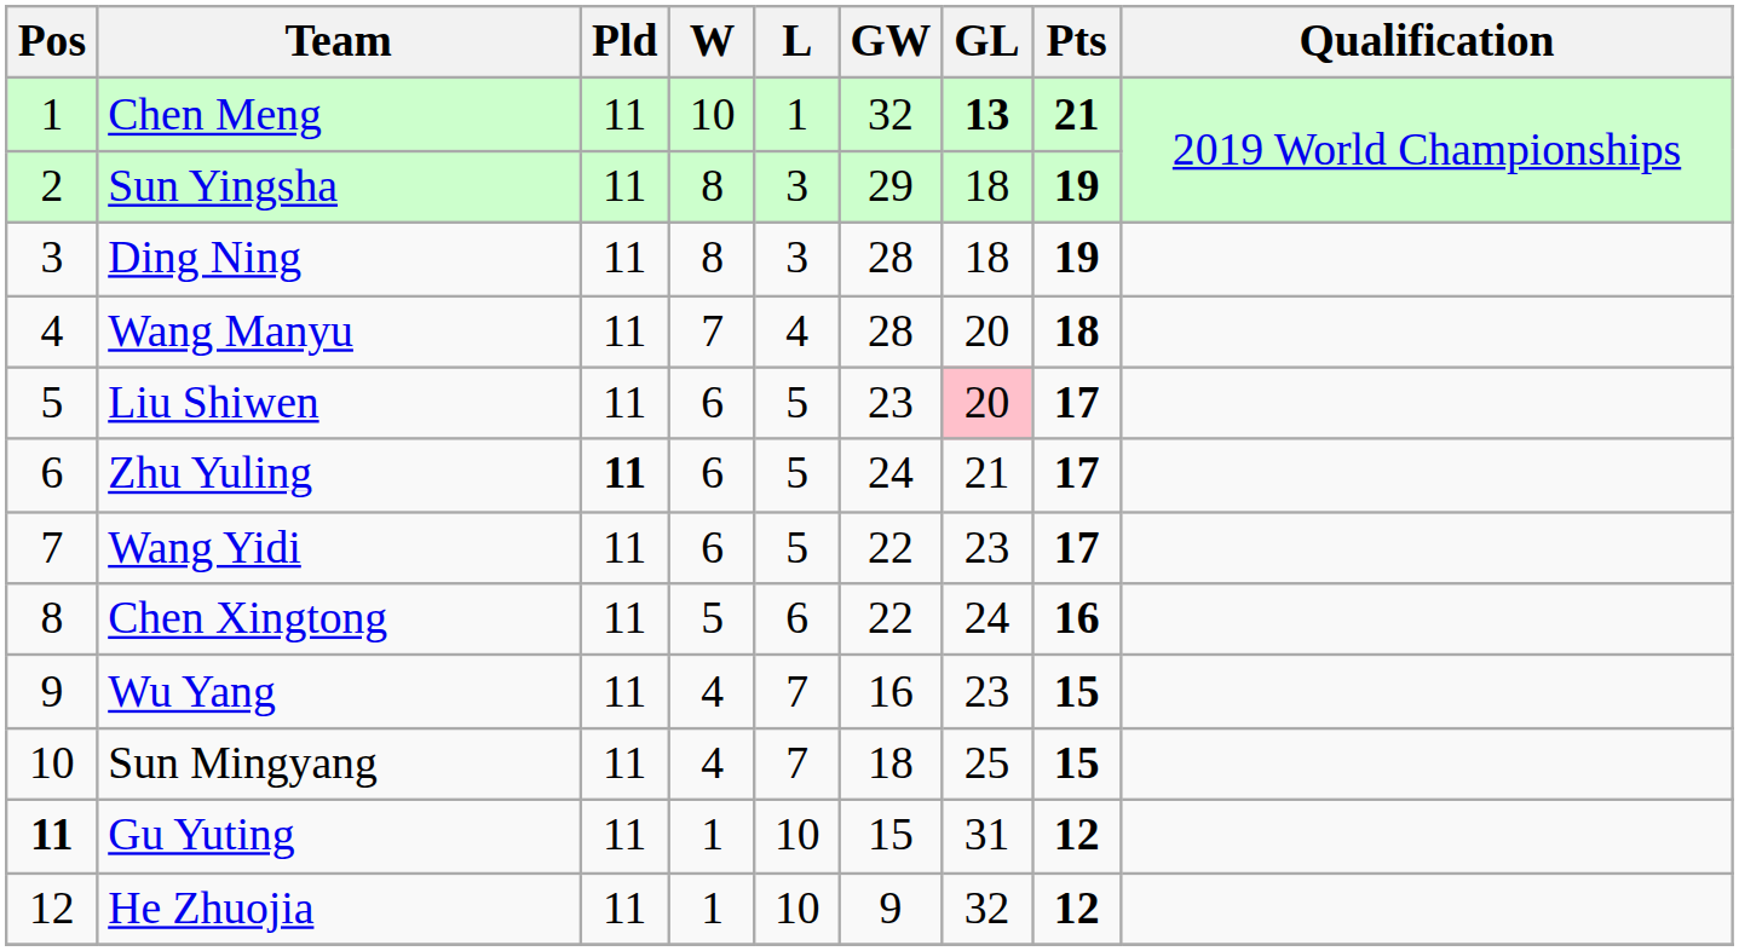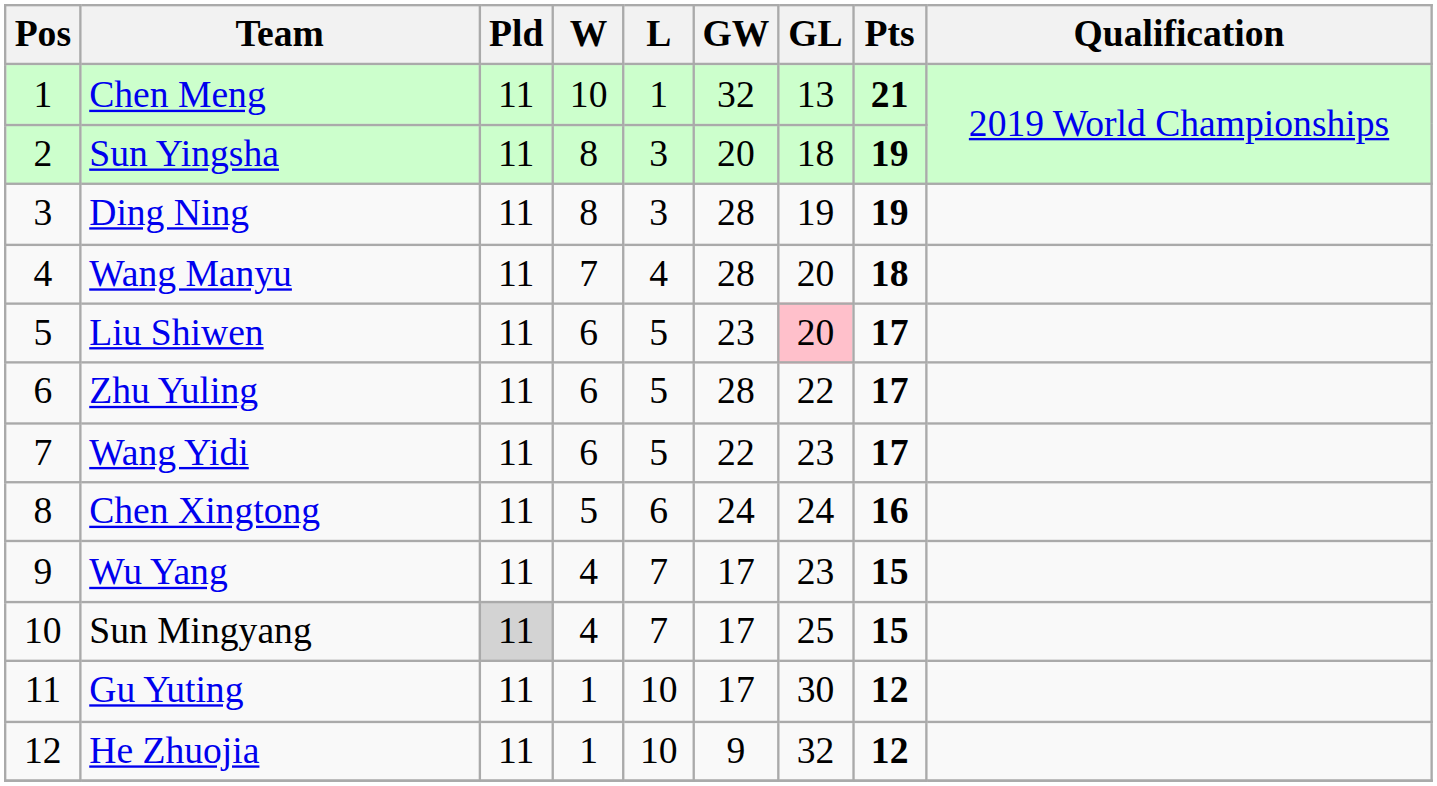Chen Meng | GL: bold -> normal
Sun Yingsha | GW: 29 -> 20
Ding Ning | GL: 18 -> 19
Zhu Yuling | Pld: bold -> normal
Zhu Yuling | GW: 24 -> 28
Zhu Yuling | GL: 21 -> 22
Chen Xingtong | GW: 22 -> 24
Wu Yang | GW: 16 -> 17
Sun Mingyang | Pld: no background -> lightgrey background
Sun Mingyang | GW: 18 -> 17
Gu Yuting | Pos: bold -> normal
Gu Yuting | GW: 15 -> 17
Gu Yuting | GL: 31 -> 30
